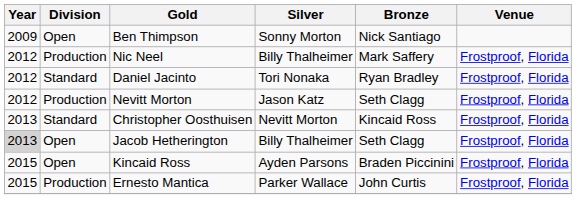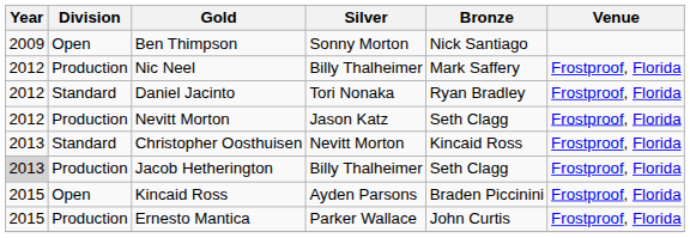Jacob Hetherington | Division: Open -> Production
